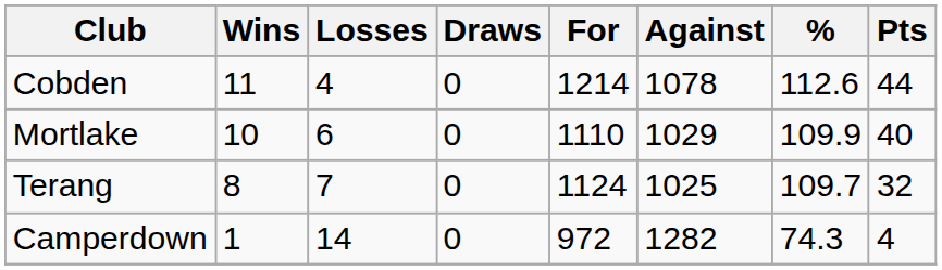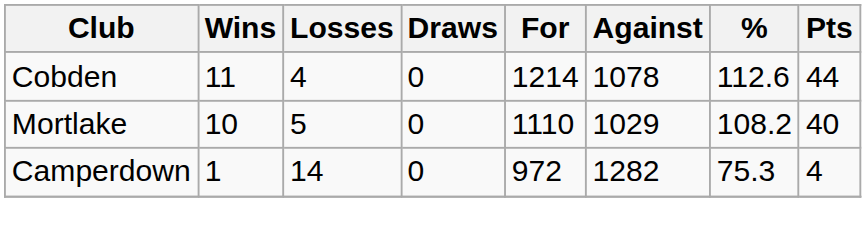Mortlake | Losses: 6 -> 5
Mortlake | %: 109.9 -> 108.2
- row: Terang | 8 | 7 | 0 | 1124 | 1025 | 109.7 | 32
Camperdown | %: 74.3 -> 75.3
